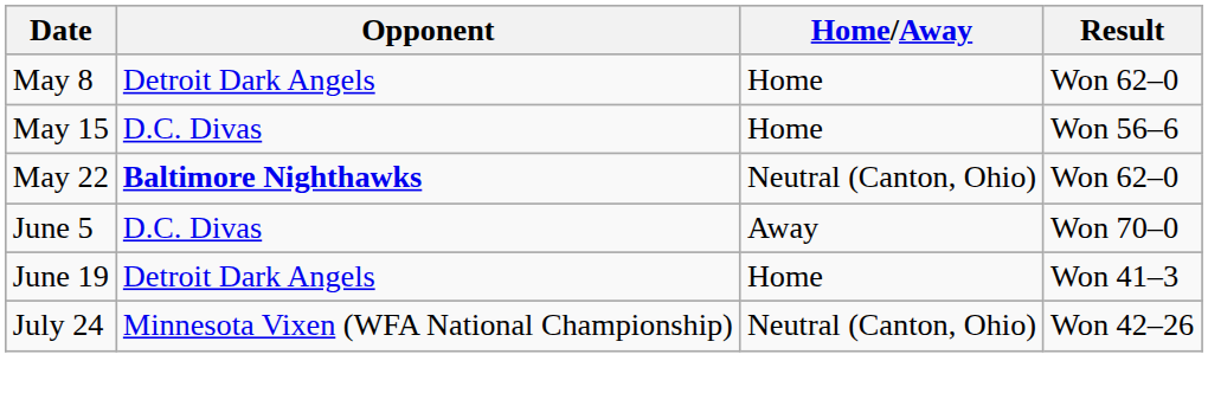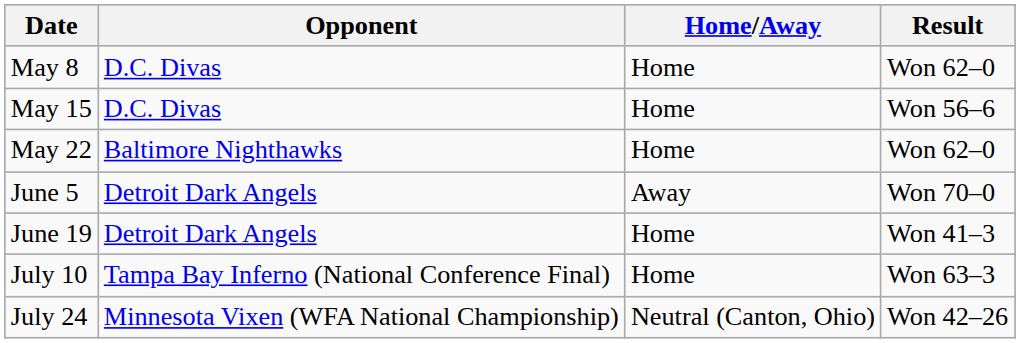May 8 | Opponent: Detroit Dark Angels -> D.C. Divas
May 22 | Opponent: bold -> normal
May 22 | Home/Away: Neutral (Canton, Ohio) -> Home
June 5 | Opponent: D.C. Divas -> Detroit Dark Angels
+ row: July 10 | Tampa Bay Inferno (National Conference Final) | Home | Won 63–3
